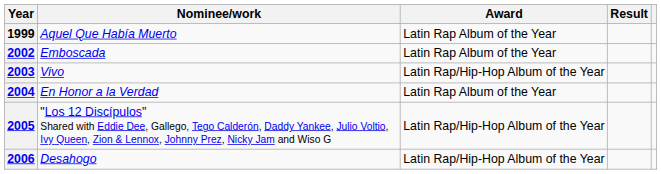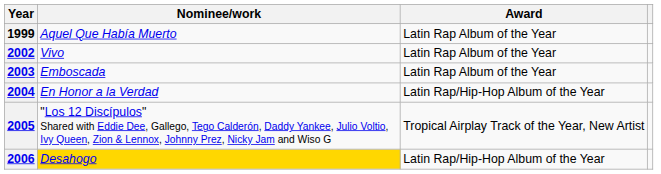- column: Result
2002 | Nominee/work: Emboscada -> Vivo
2003 | Nominee/work: Vivo -> Emboscada
2003 | Award: Latin Rap/Hip-Hop Album of the Year -> Latin Rap Album of the Year
2004 | Award: Latin Rap Album of the Year -> Latin Rap/Hip-Hop Album of the Year
2005 | Award: Latin Rap/Hip-Hop Album of the Year -> Tropical Airplay Track of the Year, New Artist
2006 | Nominee/work: no background -> gold background
